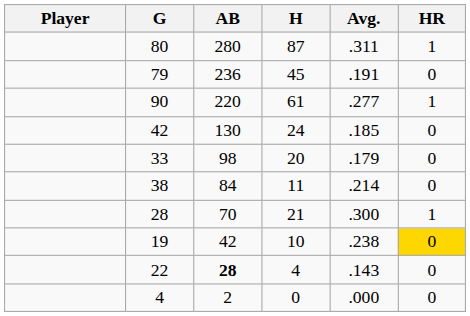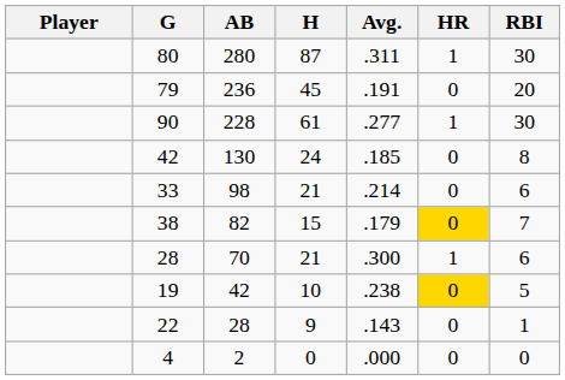+ column: RBI | 30 | 20 | 30 | 8 | 6 | 7 | 6 | 5 | 1 | 0
90 | AB: 220 -> 228
33 | H: 20 -> 21
33 | Avg.: .179 -> .214
38 | AB: 84 -> 82
38 | H: 11 -> 15
38 | Avg.: .214 -> .179
38 | HR: no background -> gold background
22 | AB: bold -> normal
22 | H: 4 -> 9
